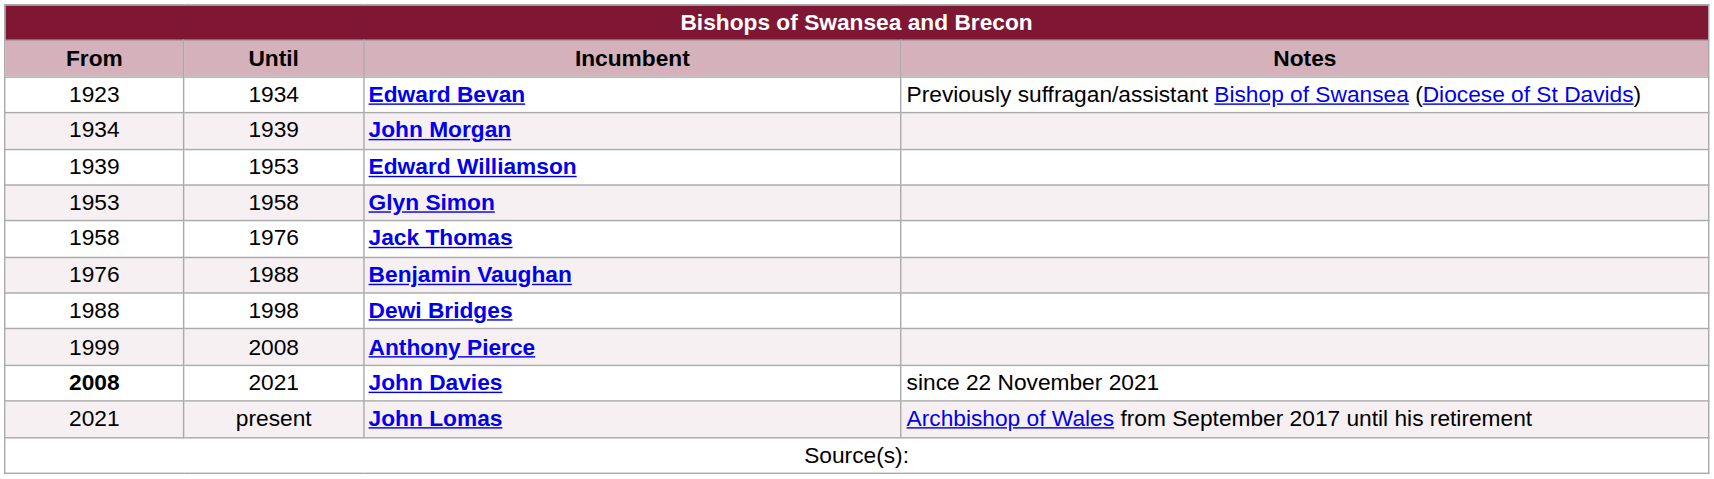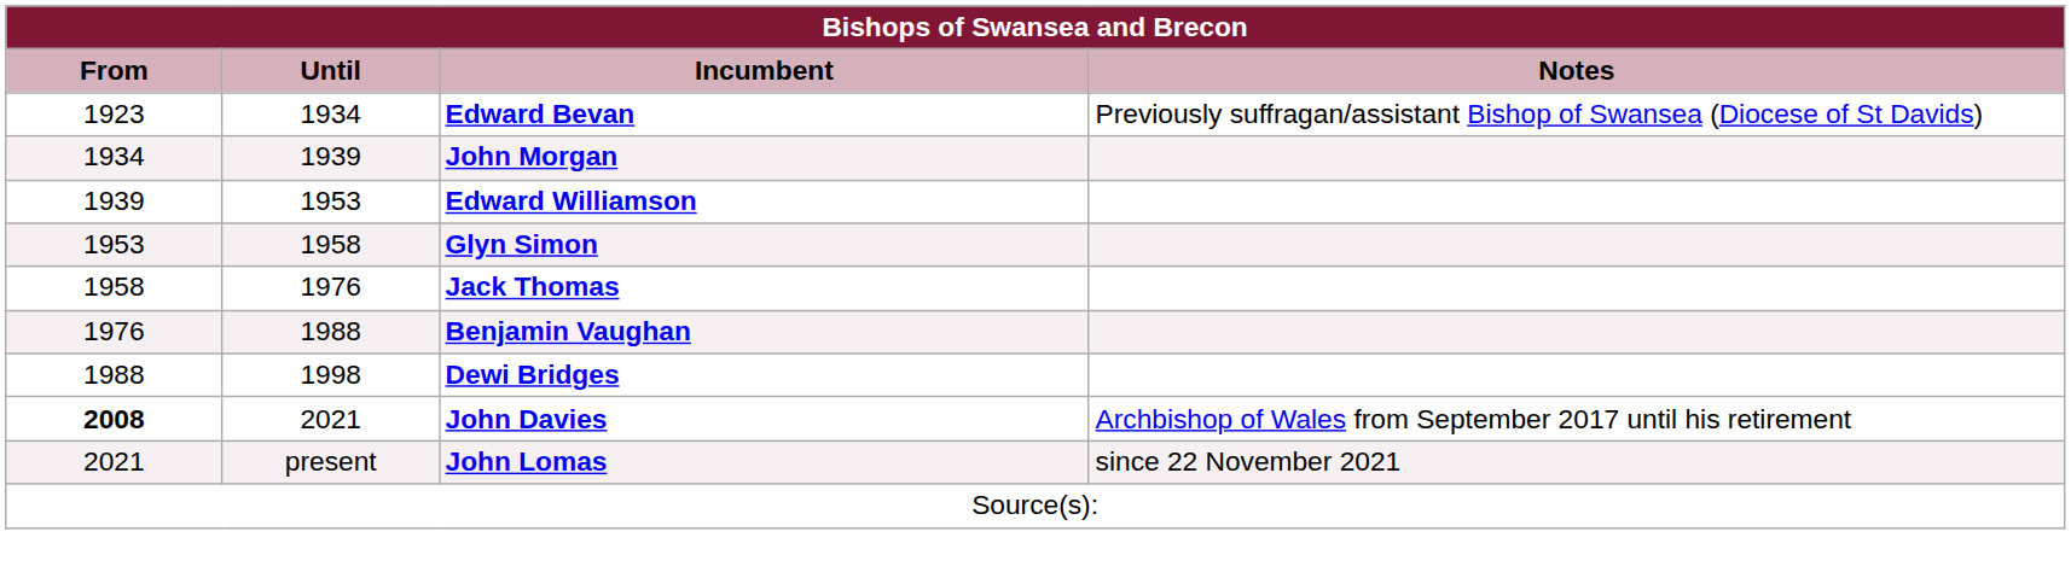- row: 1999 | 2008 | Anthony Pierce
John Davies | Notes: since 22 November 2021 -> Archbishop of Wales from September 2017 until his retirement
John Lomas | Notes: Archbishop of Wales from September 2017 until his retirement -> since 22 November 2021
